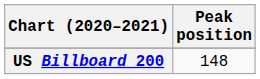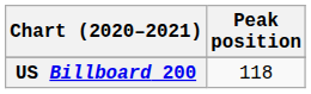US Billboard 200 | Peak position: 148 -> 118
